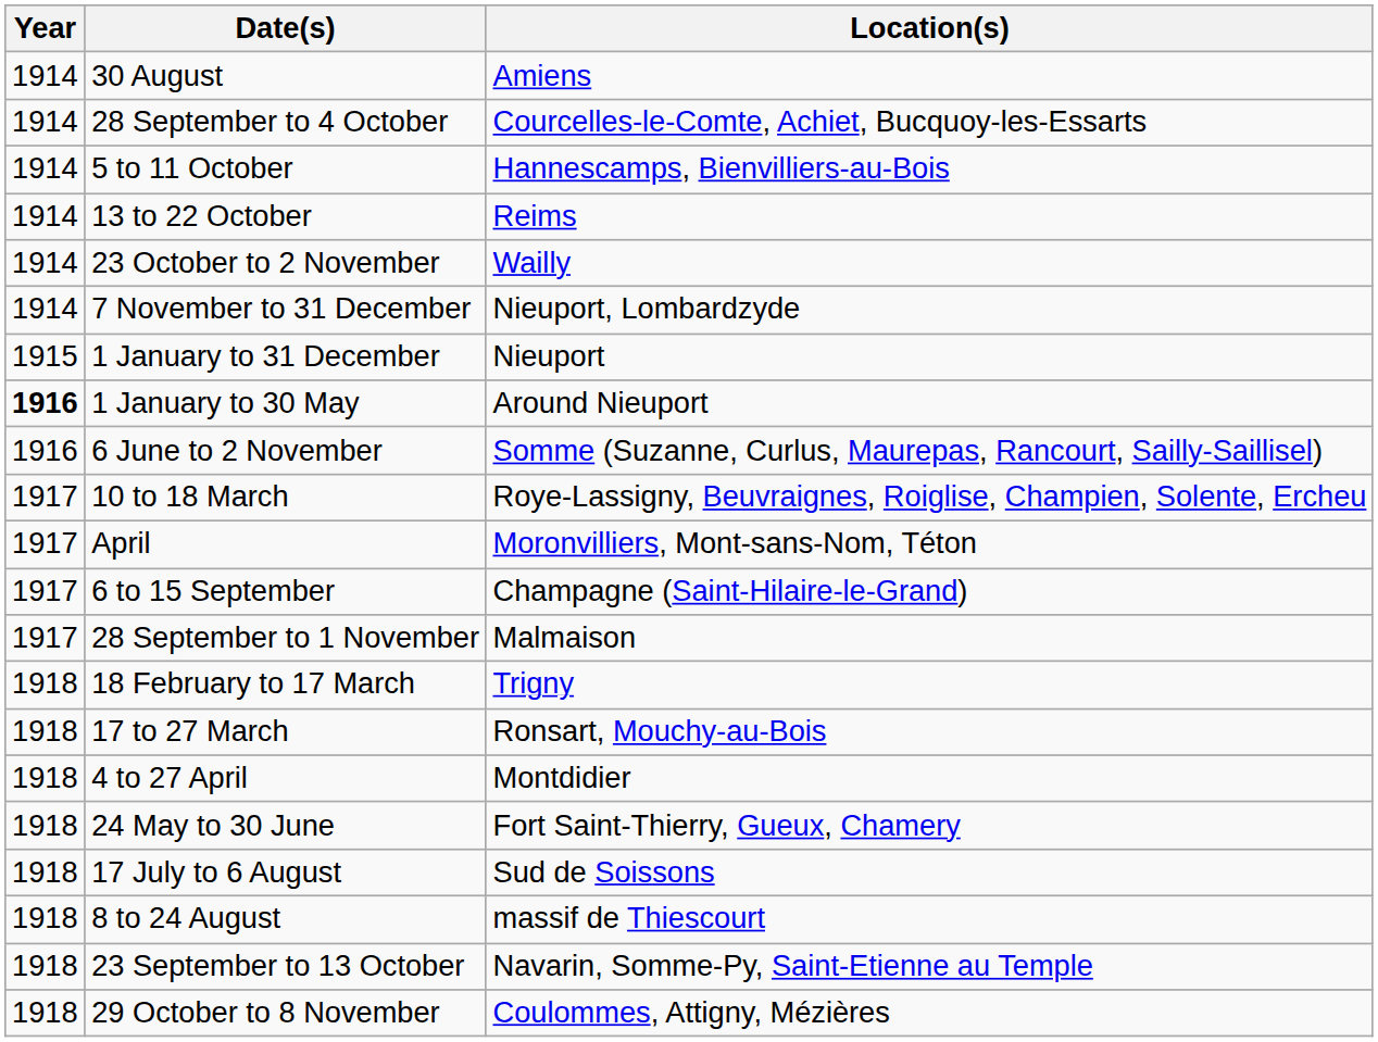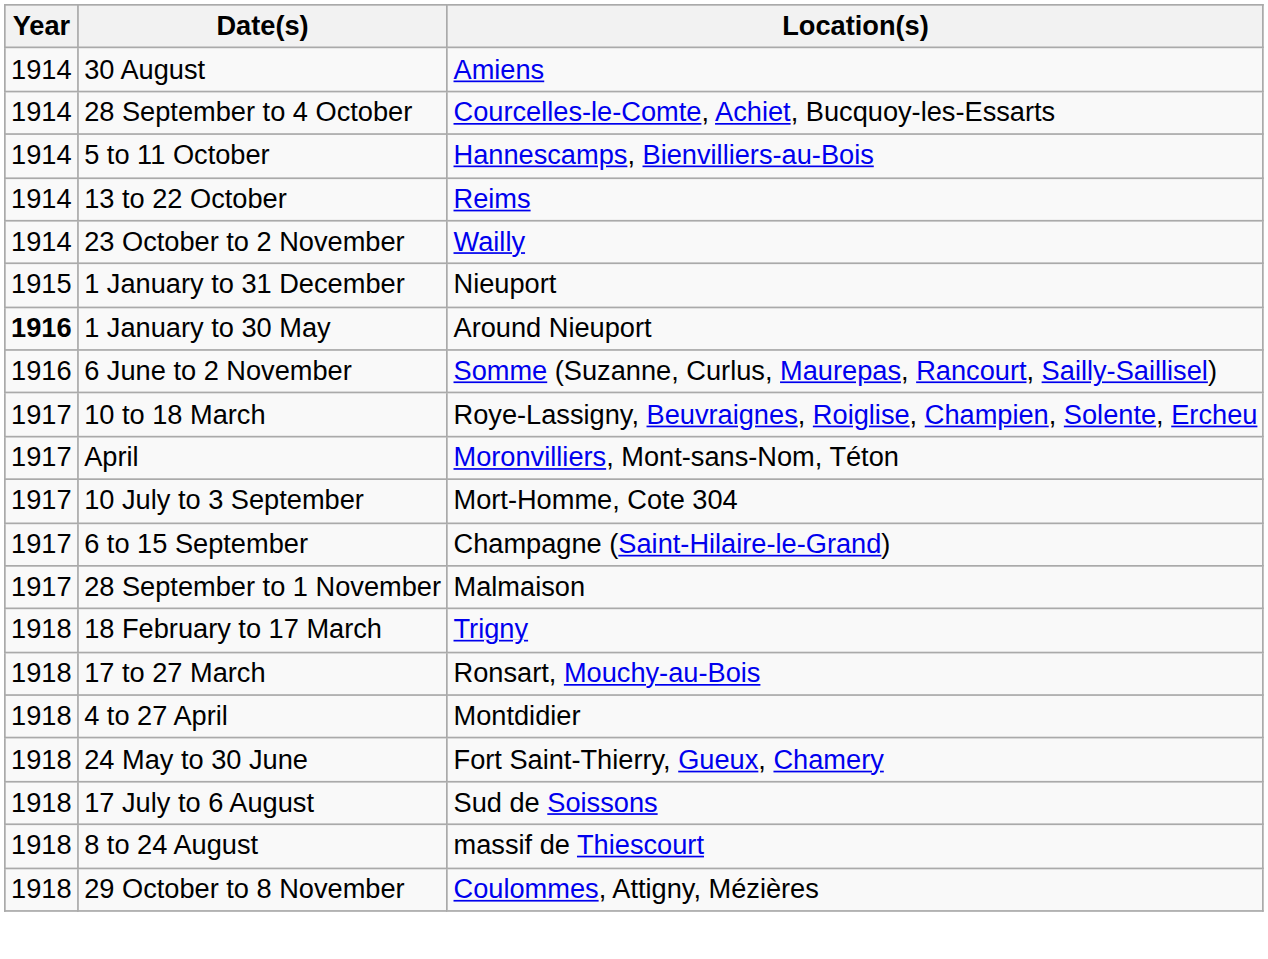- row: 1914 | 7 November to 31 December | Nieuport, Lombardzyde
+ row: 1917 | 10 July to 3 September | Mort-Homme, Cote 304
- row: 1918 | 23 September to 13 October | Navarin, Somme-Py, Saint-Etienne au Temple
